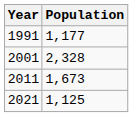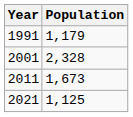1991 | Population: 1,177 -> 1,179
